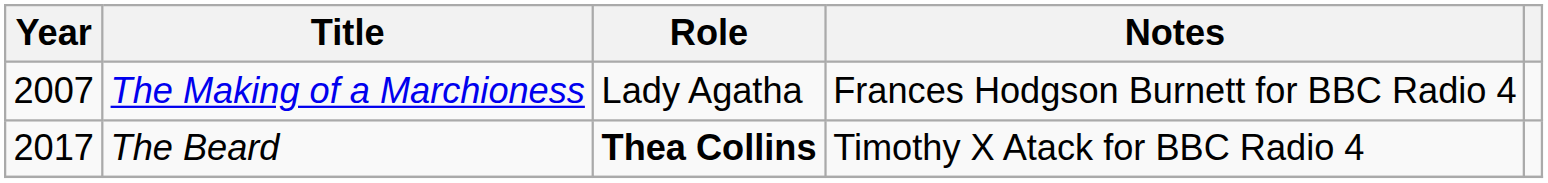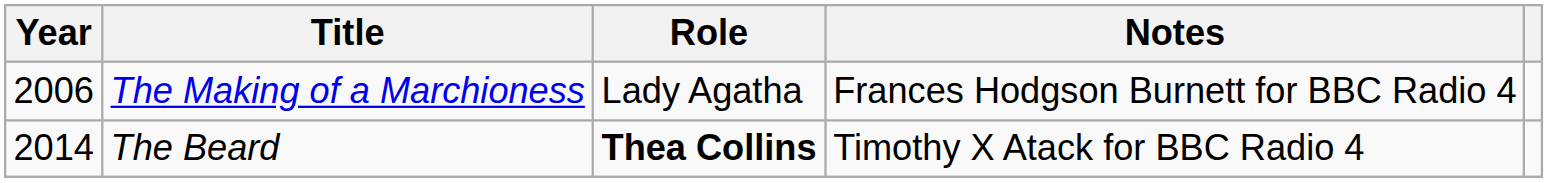The Making of a Marchioness | Year: 2007 -> 2006
The Beard | Year: 2017 -> 2014
